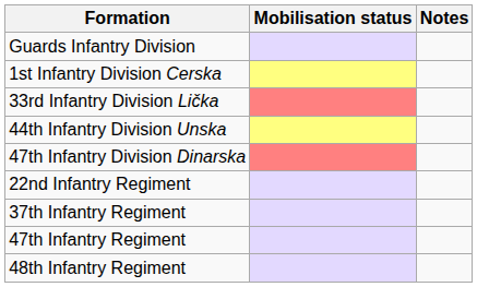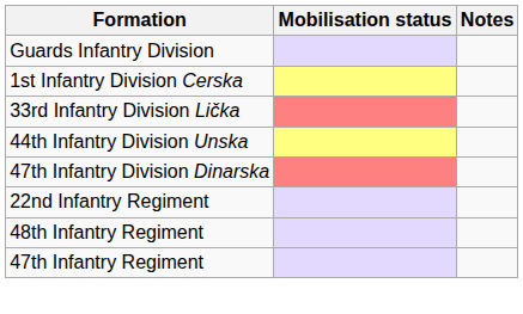- row: 37th Infantry Regiment
rows swapped: 47th Infantry Regiment <-> 48th Infantry Regiment
